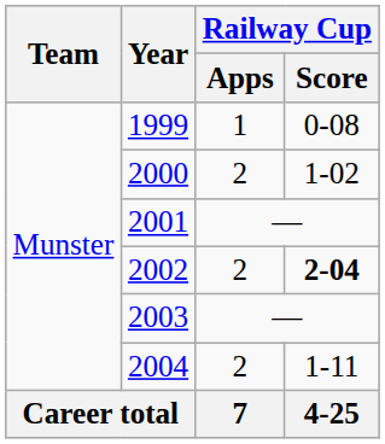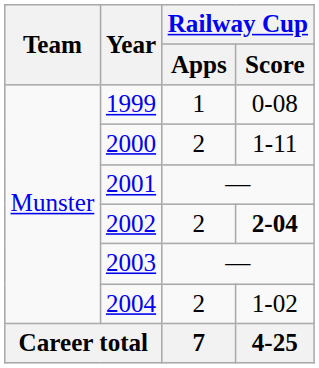2000 | Railway Cup / Score: 1-02 -> 1-11
2004 | Railway Cup / Score: 1-11 -> 1-02
